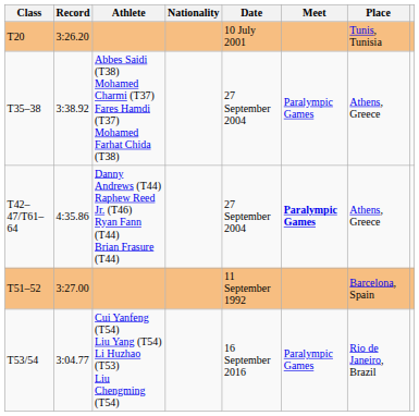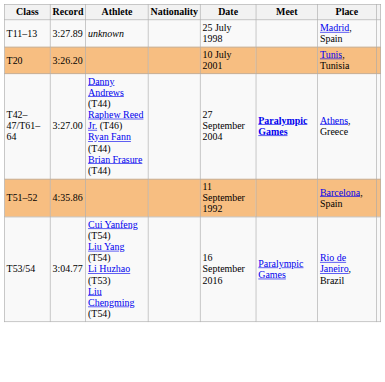+ row: T11–13 | 3:27.89 | unknown | 25 July 1998 | Madrid, Spain
- row: T35–38 | 3:38.92 | Abbes Saidi (T38) Mohamed Charmi (T37) Fares Hamdi (T37) Mohamed Farhat Chida (T38) | 27 September 2004 | Paralympic Games | Athens, Greece
T42–47/T61–64 | Record: 4:35.86 -> 3:27.00
T51–52 | Record: 3:27.00 -> 4:35.86
